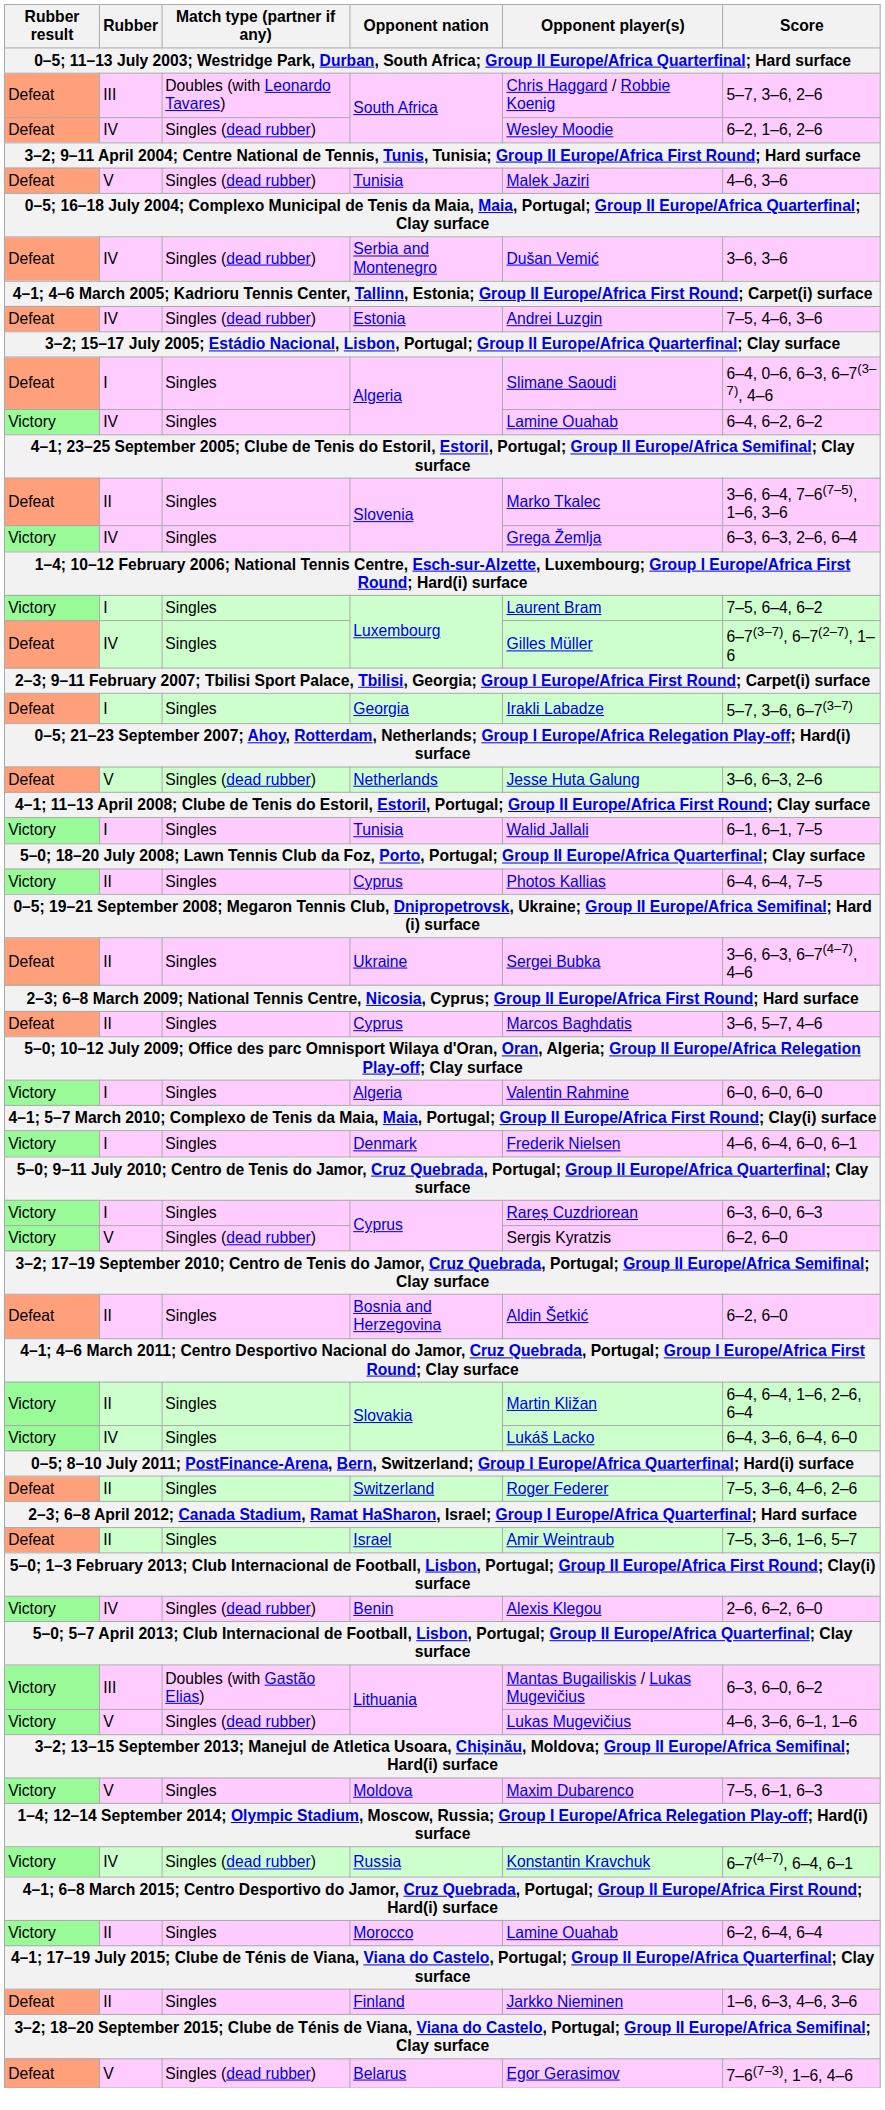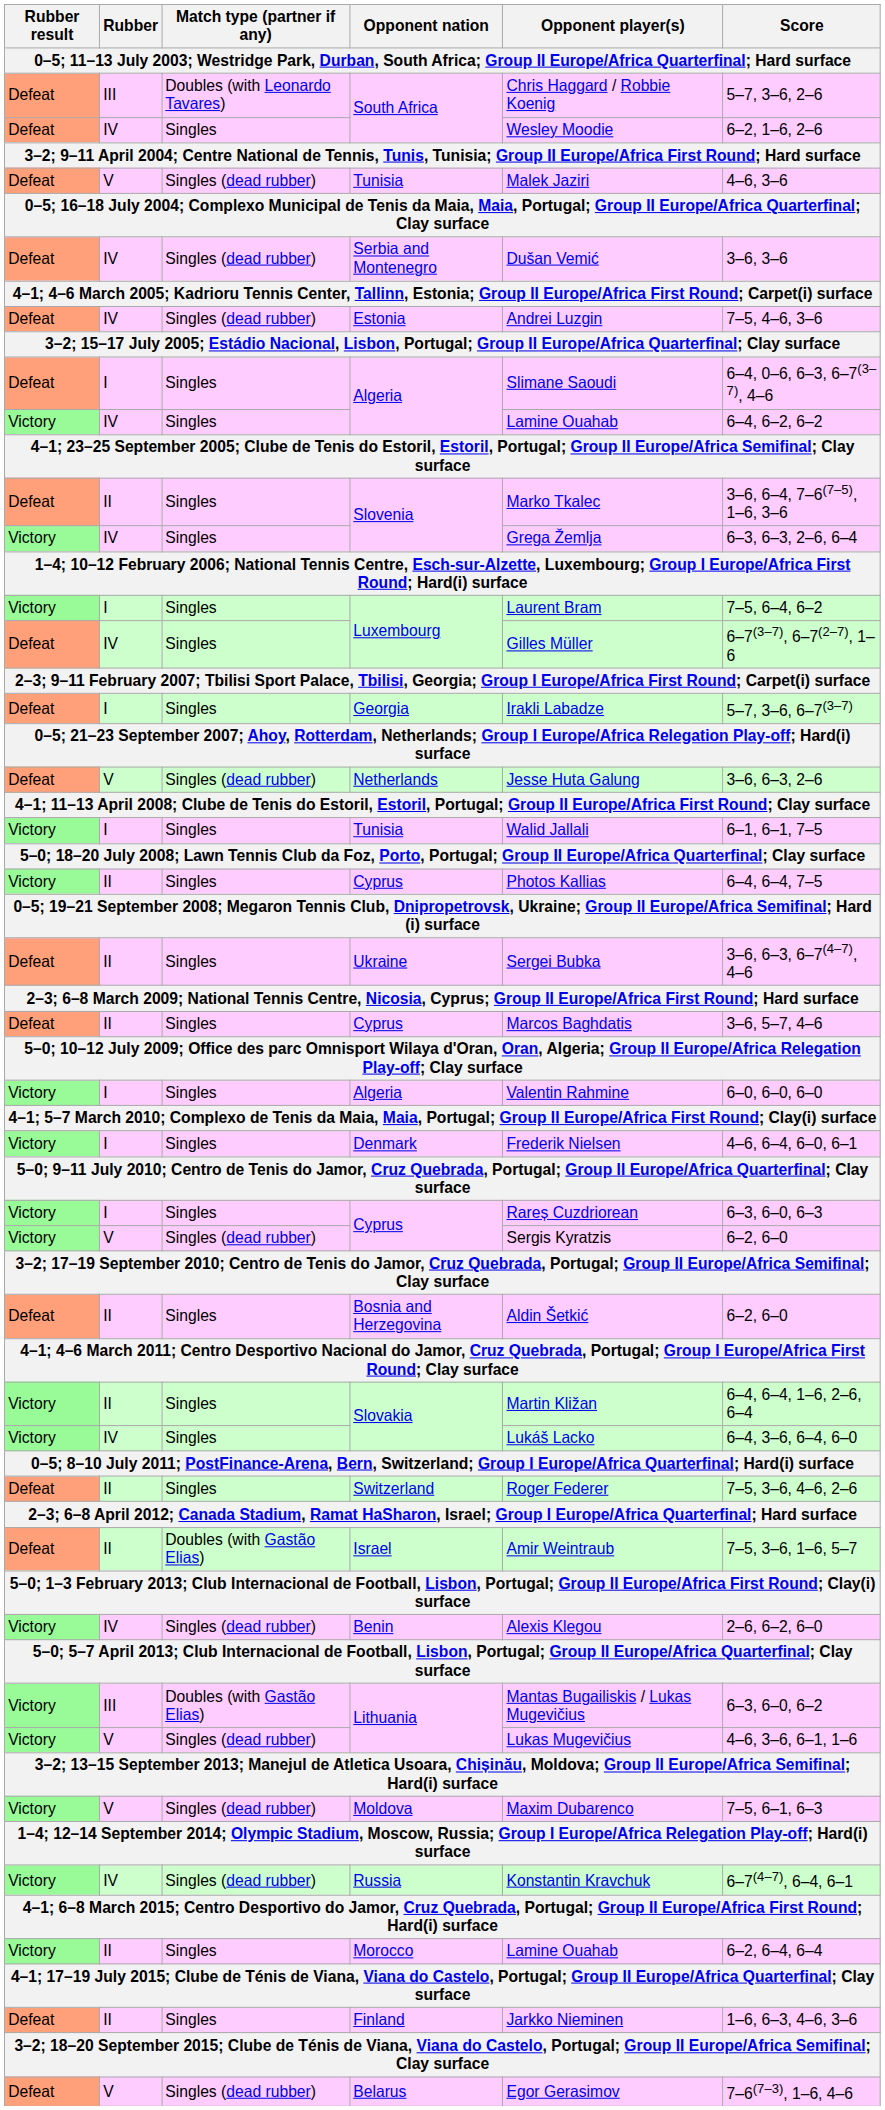IV / South Africa | Match type (partner if any): Singles (dead rubber) -> Singles
Israel | Match type (partner if any): Singles -> Doubles (with Gastão Elias)
Moldova | Match type (partner if any): Singles -> Singles (dead rubber)
